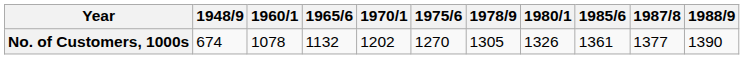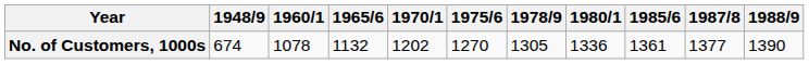No. of Customers, 1000s | 1980/1: 1326 -> 1336
